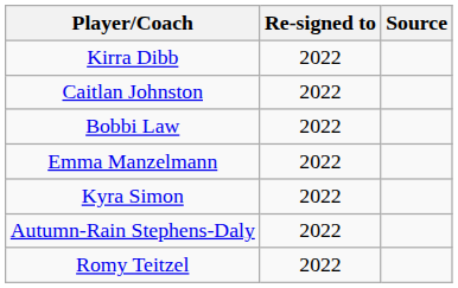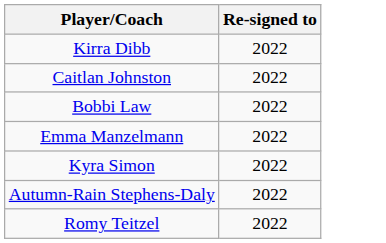- column: Source
